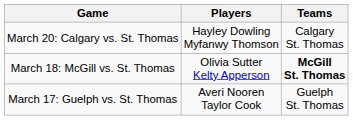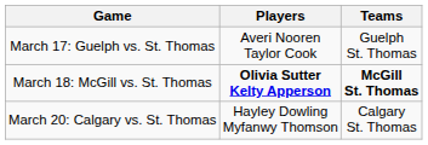rows swapped: March 17: Guelph vs. St. Thomas <-> March 20: Calgary vs. St. Thomas
March 18: McGill vs. St. Thomas | Players: normal -> bold
